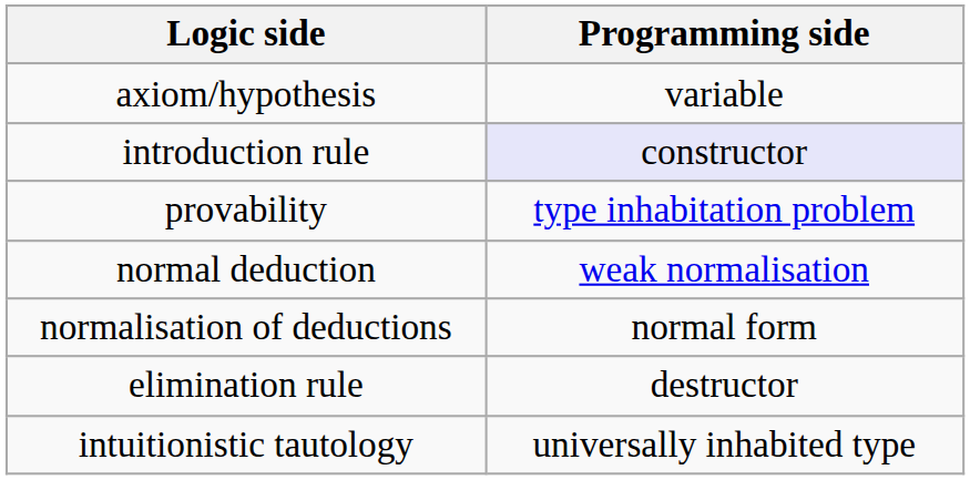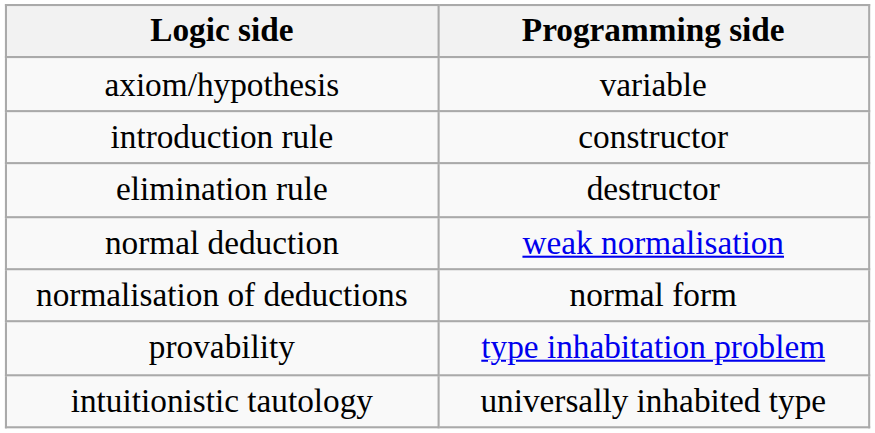introduction rule | Programming side: lavender background -> no background
rows swapped: elimination rule <-> provability
